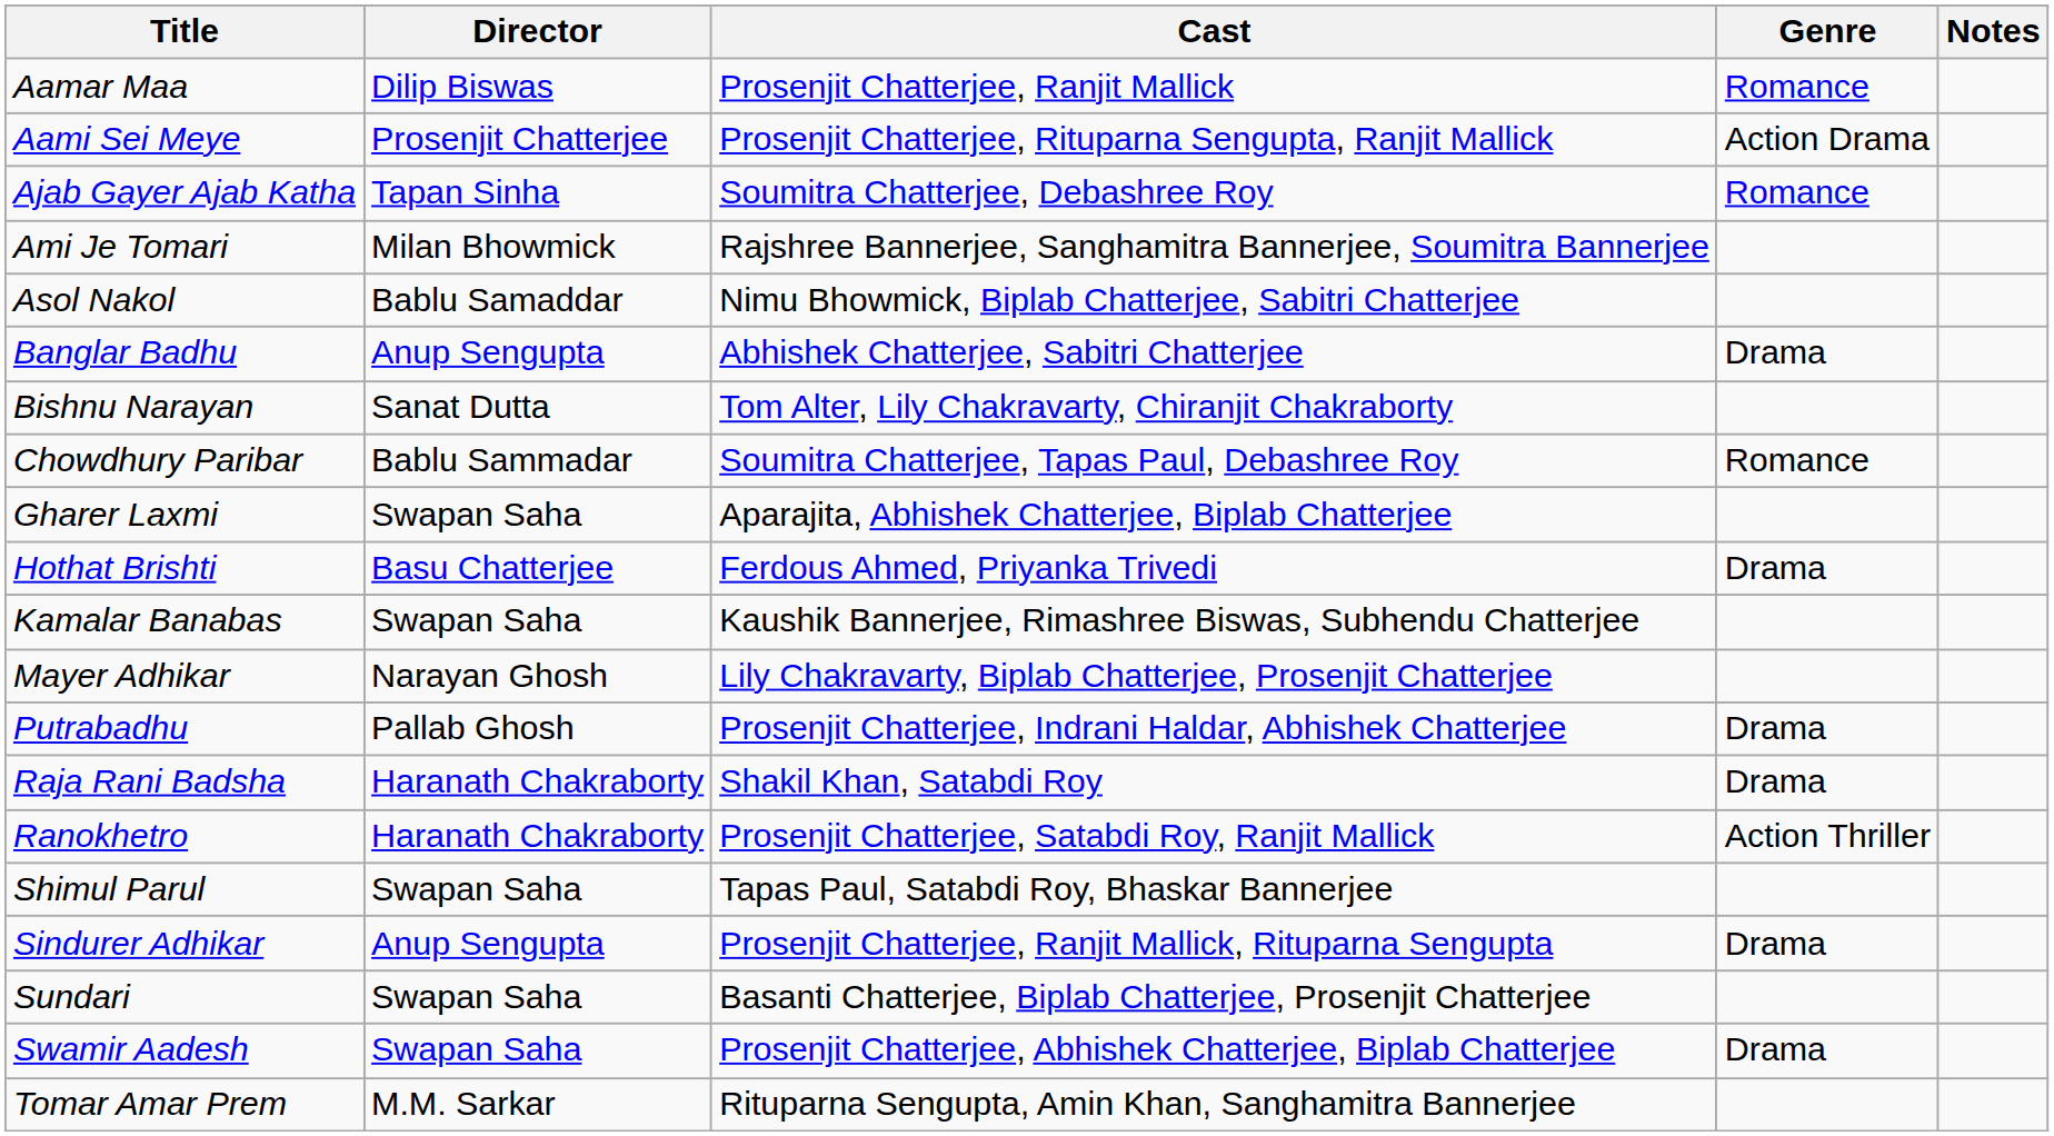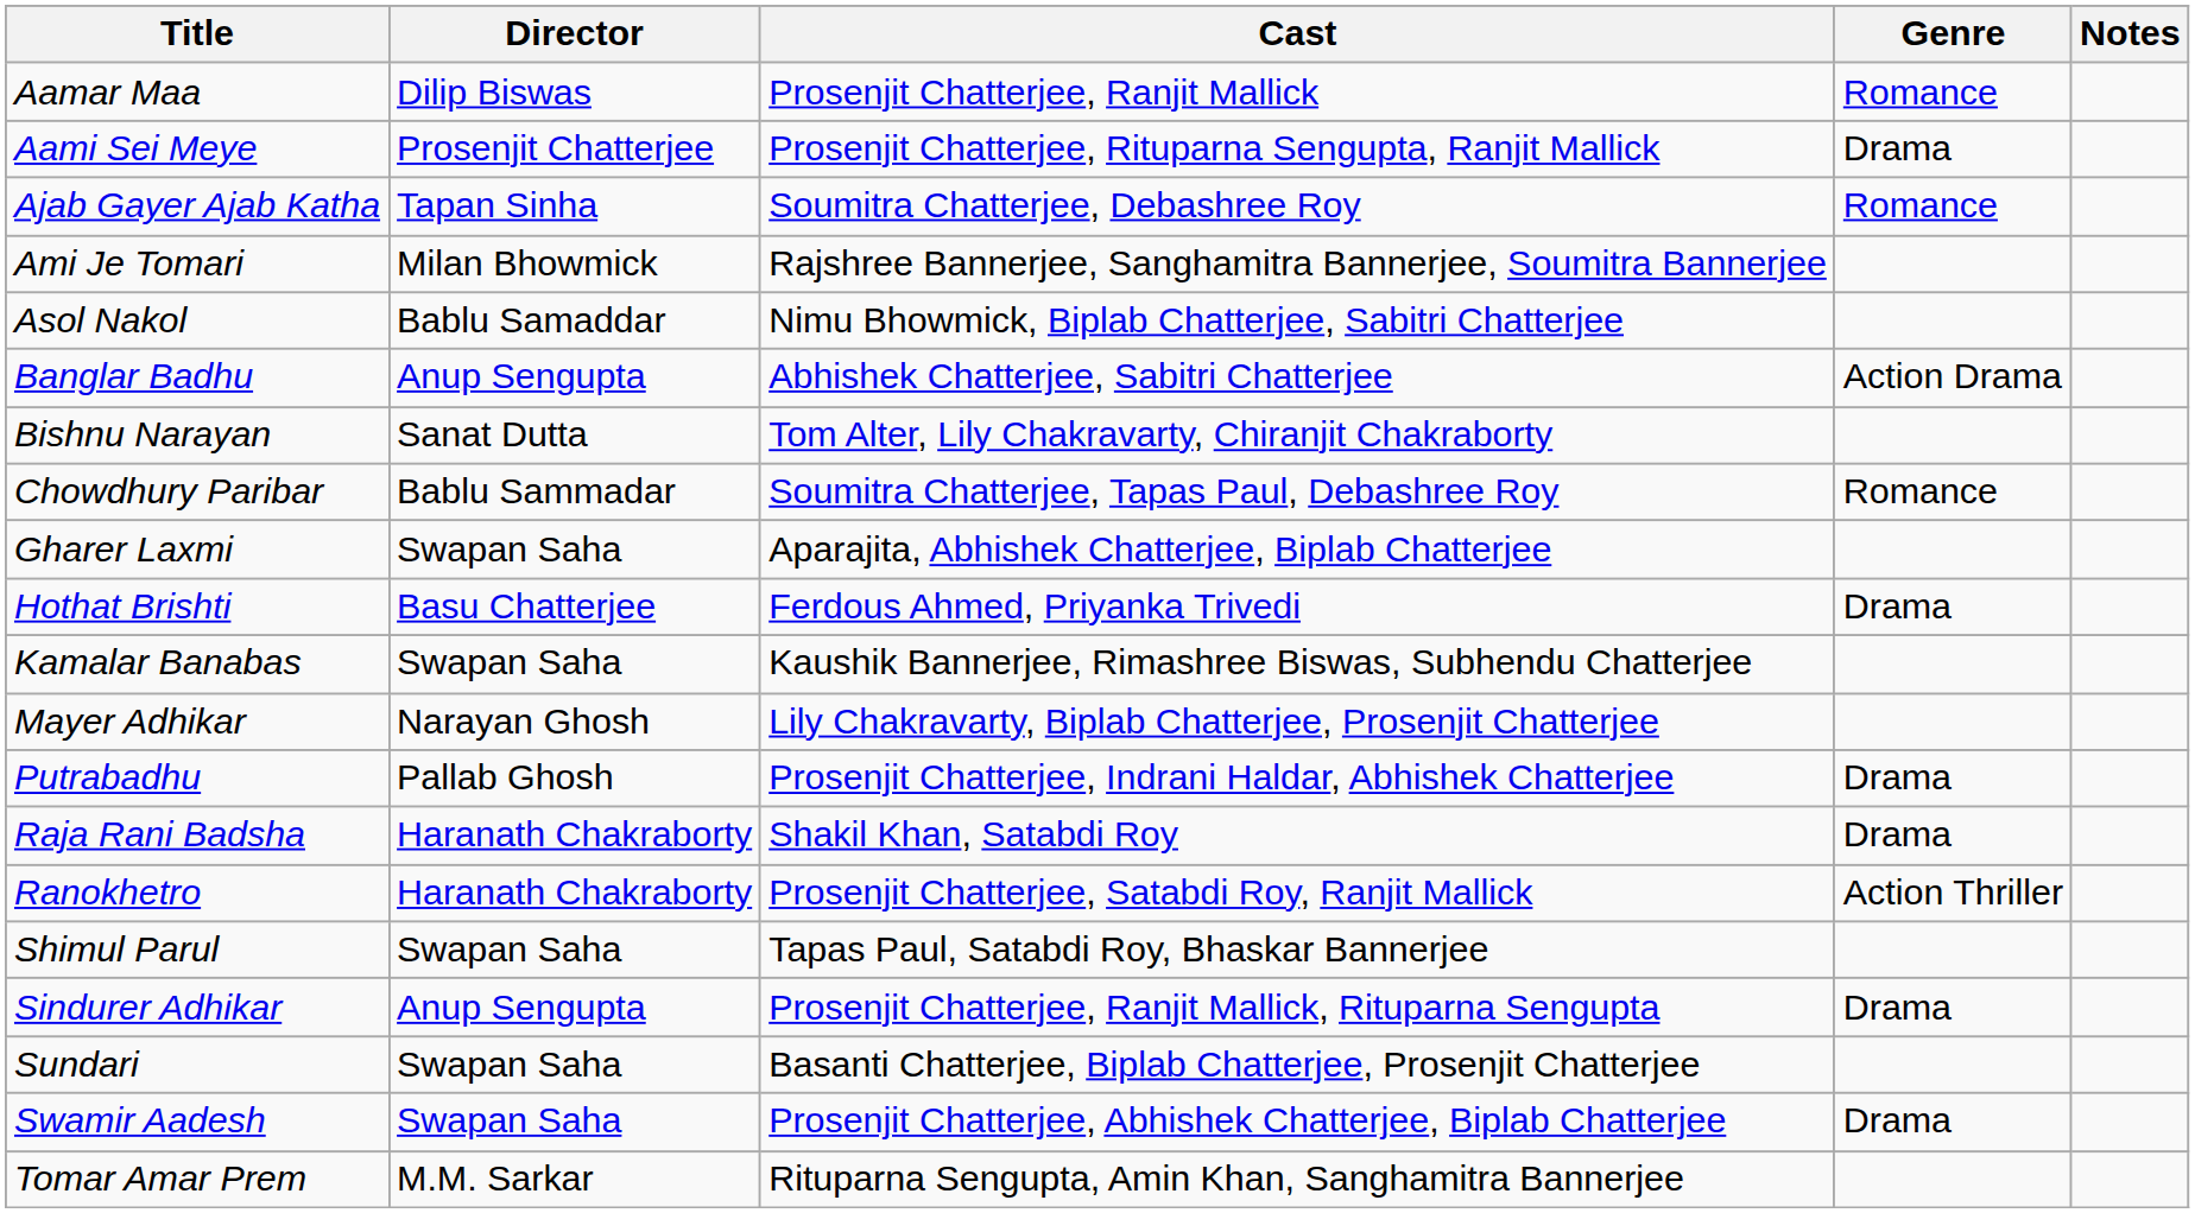Aami Sei Meye | Genre: Action Drama -> Drama
Banglar Badhu | Genre: Drama -> Action Drama
